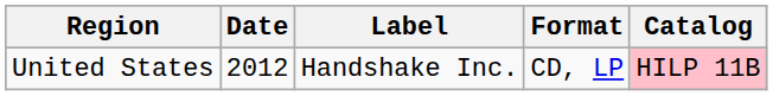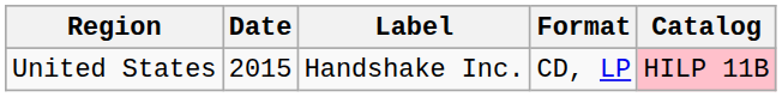United States | Date: 2012 -> 2015
